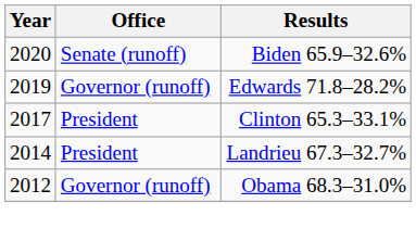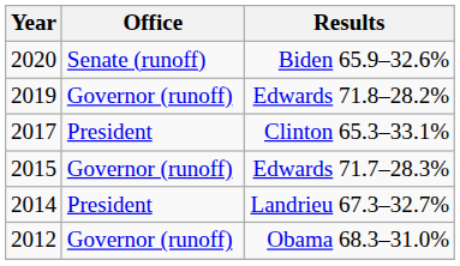+ row: 2015 | Governor (runoff) | Edwards 71.7–28.3%
